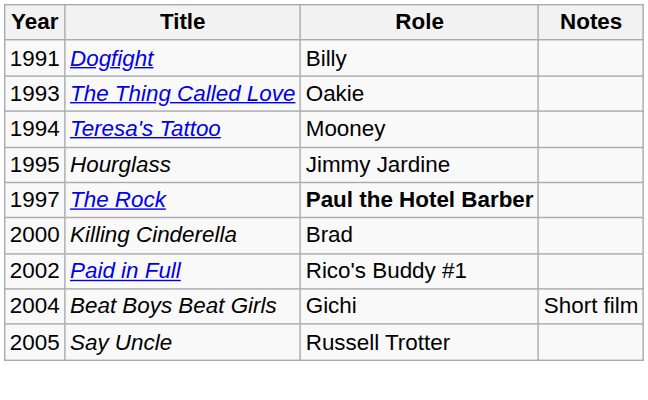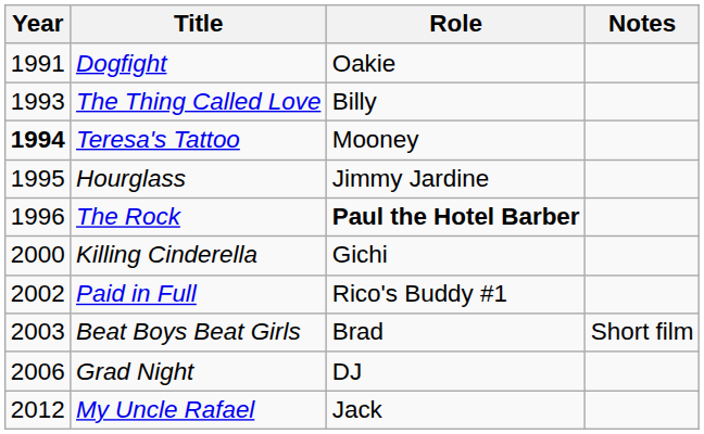Dogfight | Role: Billy -> Oakie
The Thing Called Love | Role: Oakie -> Billy
Teresa's Tattoo | Year: normal -> bold
The Rock | Year: 1997 -> 1996
Killing Cinderella | Role: Brad -> Gichi
Beat Boys Beat Girls | Year: 2004 -> 2003
Beat Boys Beat Girls | Role: Gichi -> Brad
- row: 2005 | Say Uncle | Russell Trotter
+ row: 2006 | Grad Night | DJ
+ row: 2012 | My Uncle Rafael | Jack
